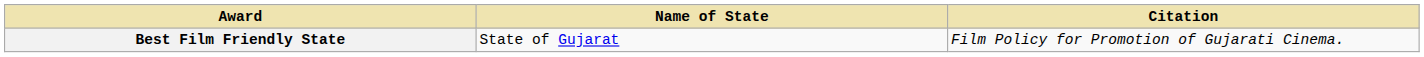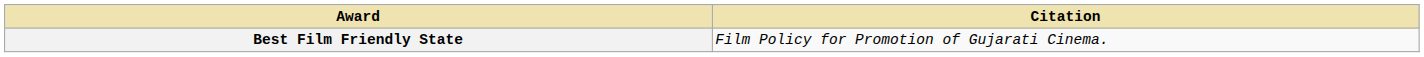- column: Name of State | State of Gujarat
